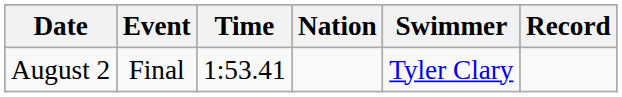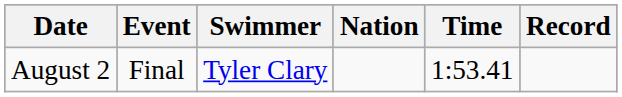columns swapped: Swimmer <-> Time
